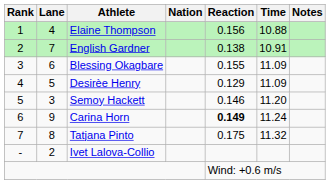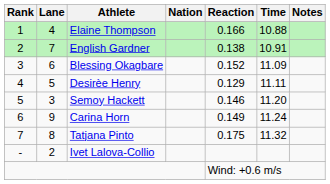Elaine Thompson | Reaction: 0.156 -> 0.166
Blessing Okagbare | Reaction: 0.155 -> 0.152
Desirèe Henry | Time: 11.09 -> 11.11
Carina Horn | Reaction: bold -> normal
